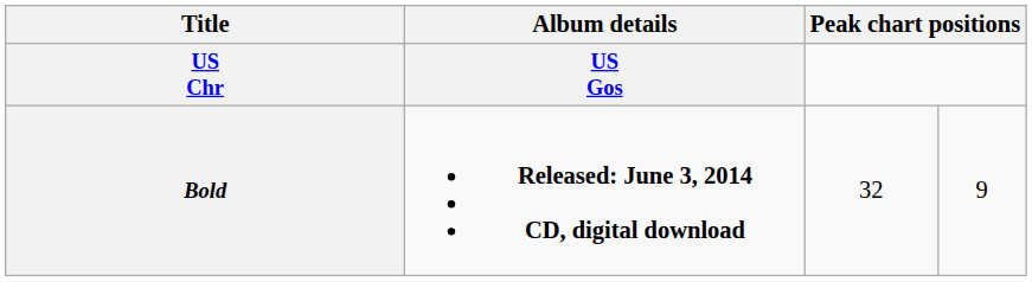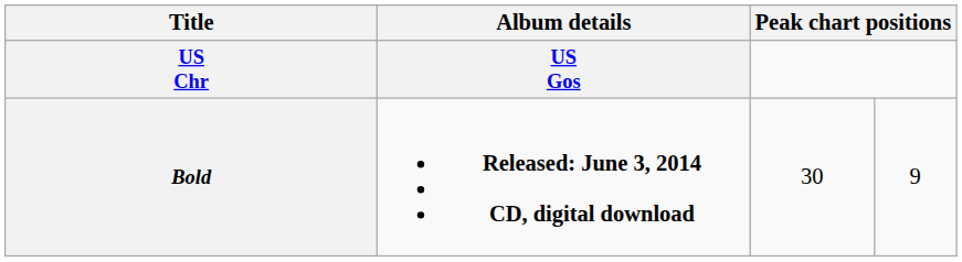Bold | column 3: 32 -> 30
